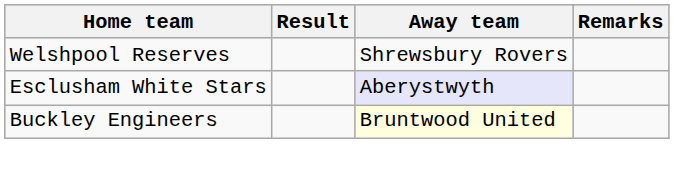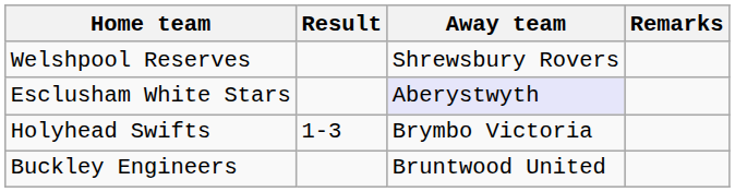+ row: Holyhead Swifts | 1-3 | Brymbo Victoria
Buckley Engineers | Away team: lightyellow background -> no background
